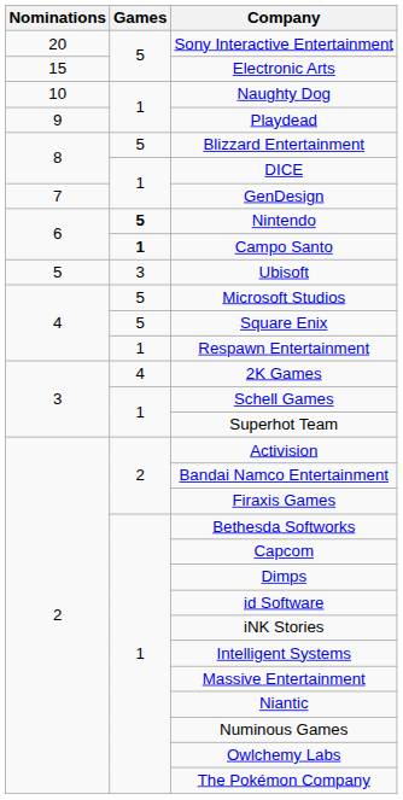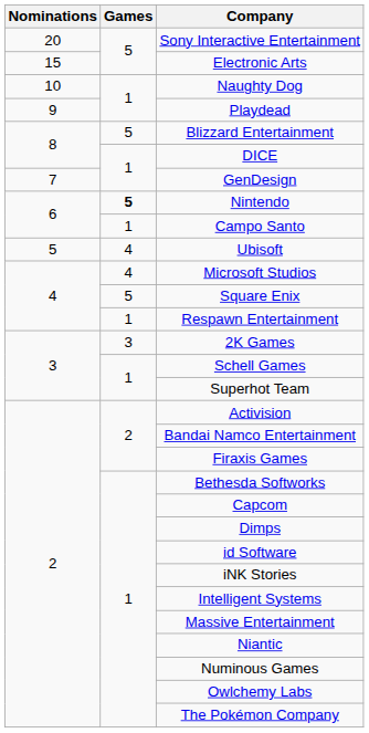Campo Santo | Games: bold -> normal
Ubisoft | Games: 3 -> 4
Microsoft Studios | Games: 5 -> 4
2K Games | Games: 4 -> 3
